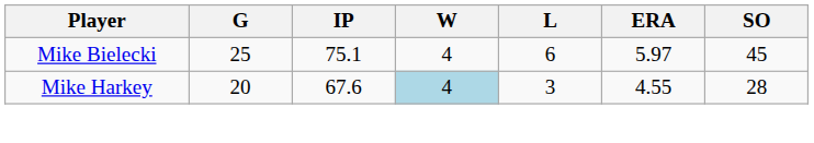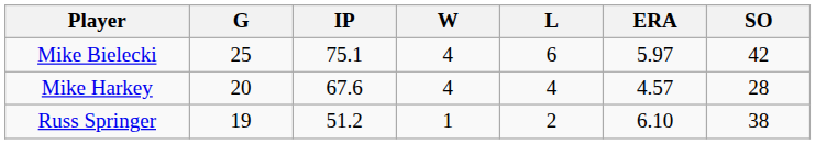Mike Bielecki | SO: 45 -> 42
Mike Harkey | W: lightblue background -> no background
Mike Harkey | L: 3 -> 4
Mike Harkey | ERA: 4.55 -> 4.57
+ row: Russ Springer | 19 | 51.2 | 1 | 2 | 6.10 | 38
